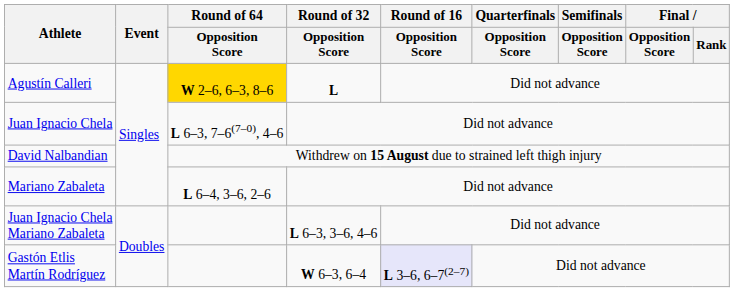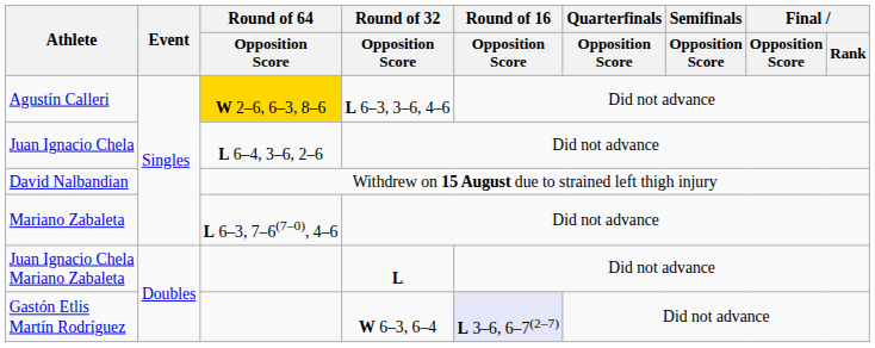Agustín Calleri | Round of 32 / Opposition Score: L -> L 6–3, 3–6, 4–6
Juan Ignacio Chela | Round of 64 / Opposition Score: L 6–3, 7–6(7–0), 4–6 -> L 6–4, 3–6, 2–6
Mariano Zabaleta | Round of 64 / Opposition Score: L 6–4, 3–6, 2–6 -> L 6–3, 7–6(7–0), 4–6
Juan Ignacio Chela Mariano Zabaleta | Round of 32 / Opposition Score: L 6–3, 3–6, 4–6 -> L
